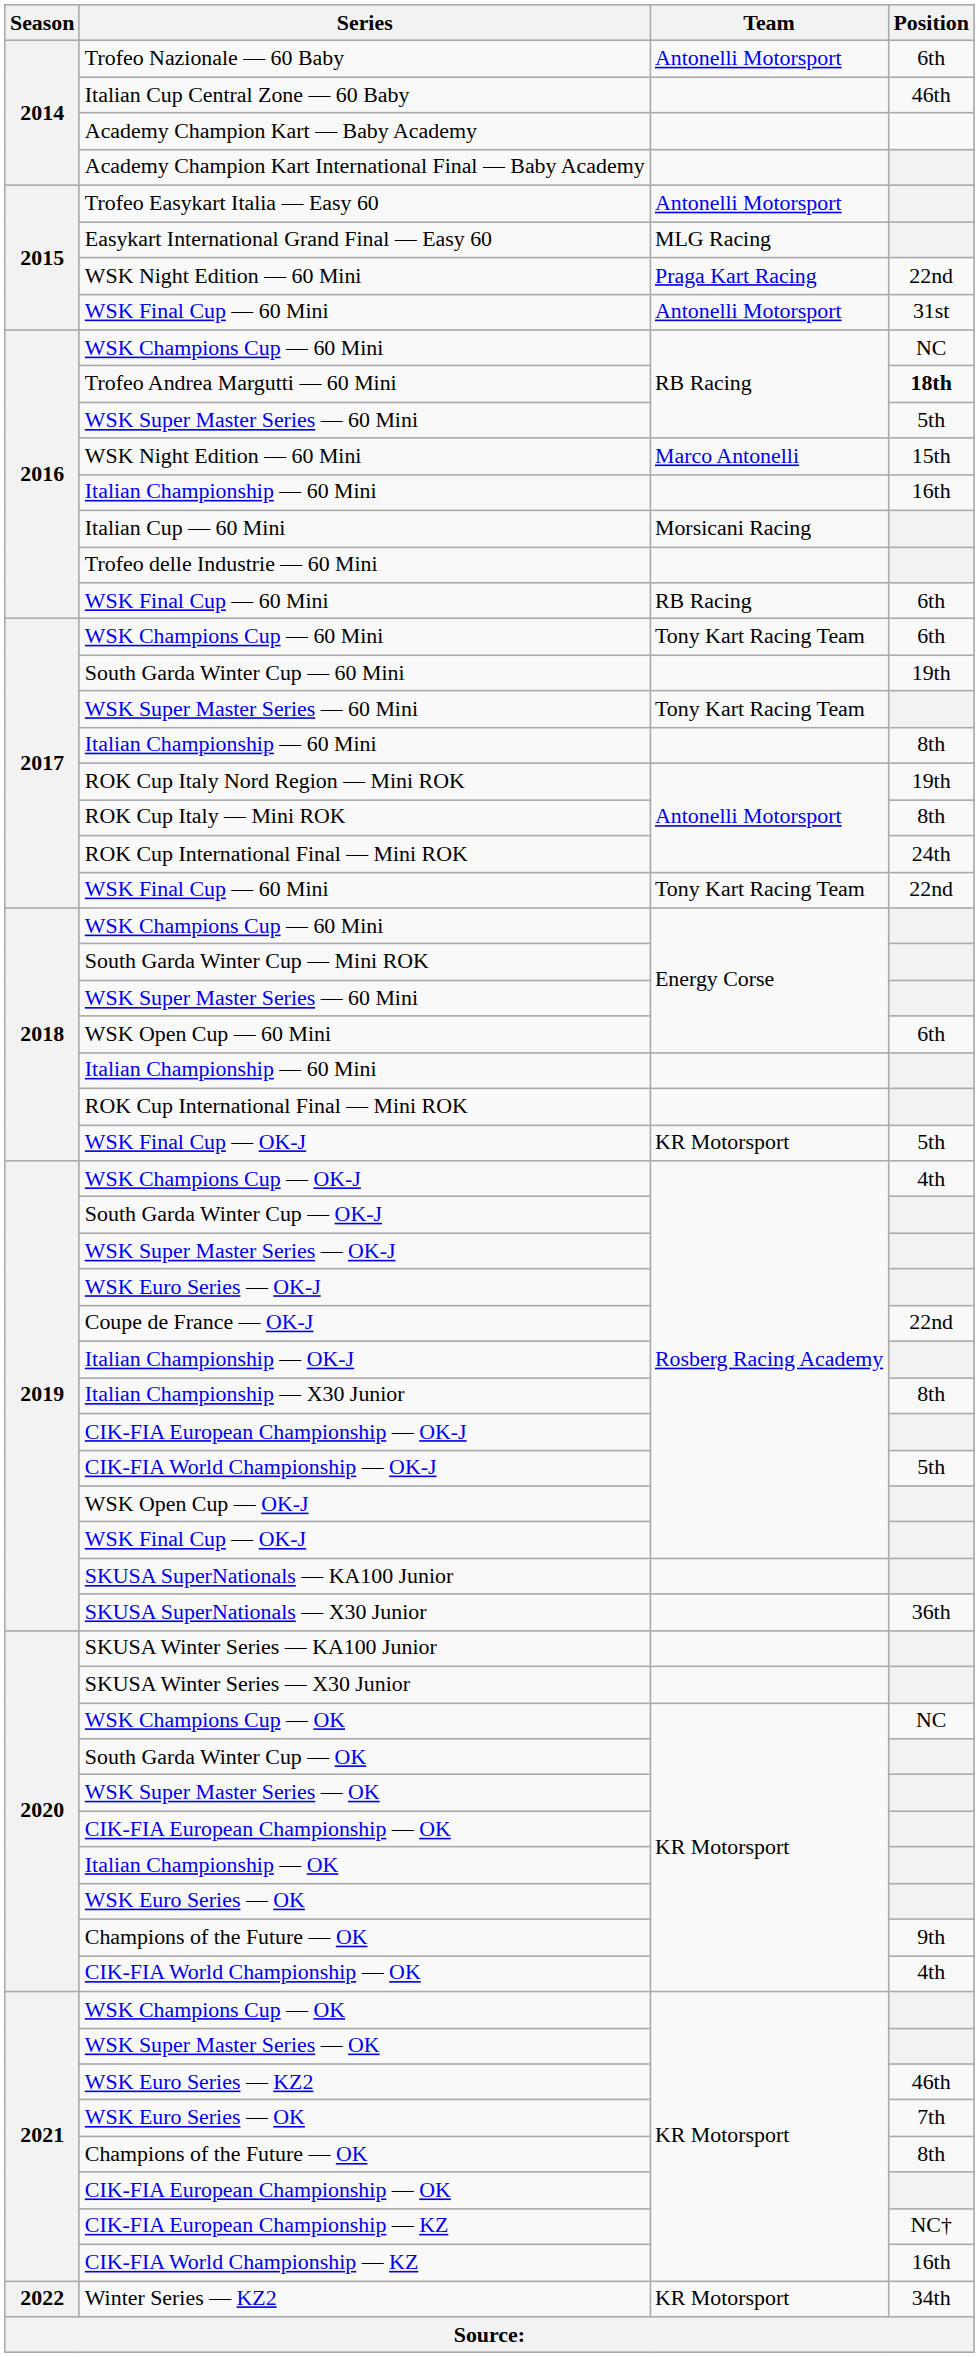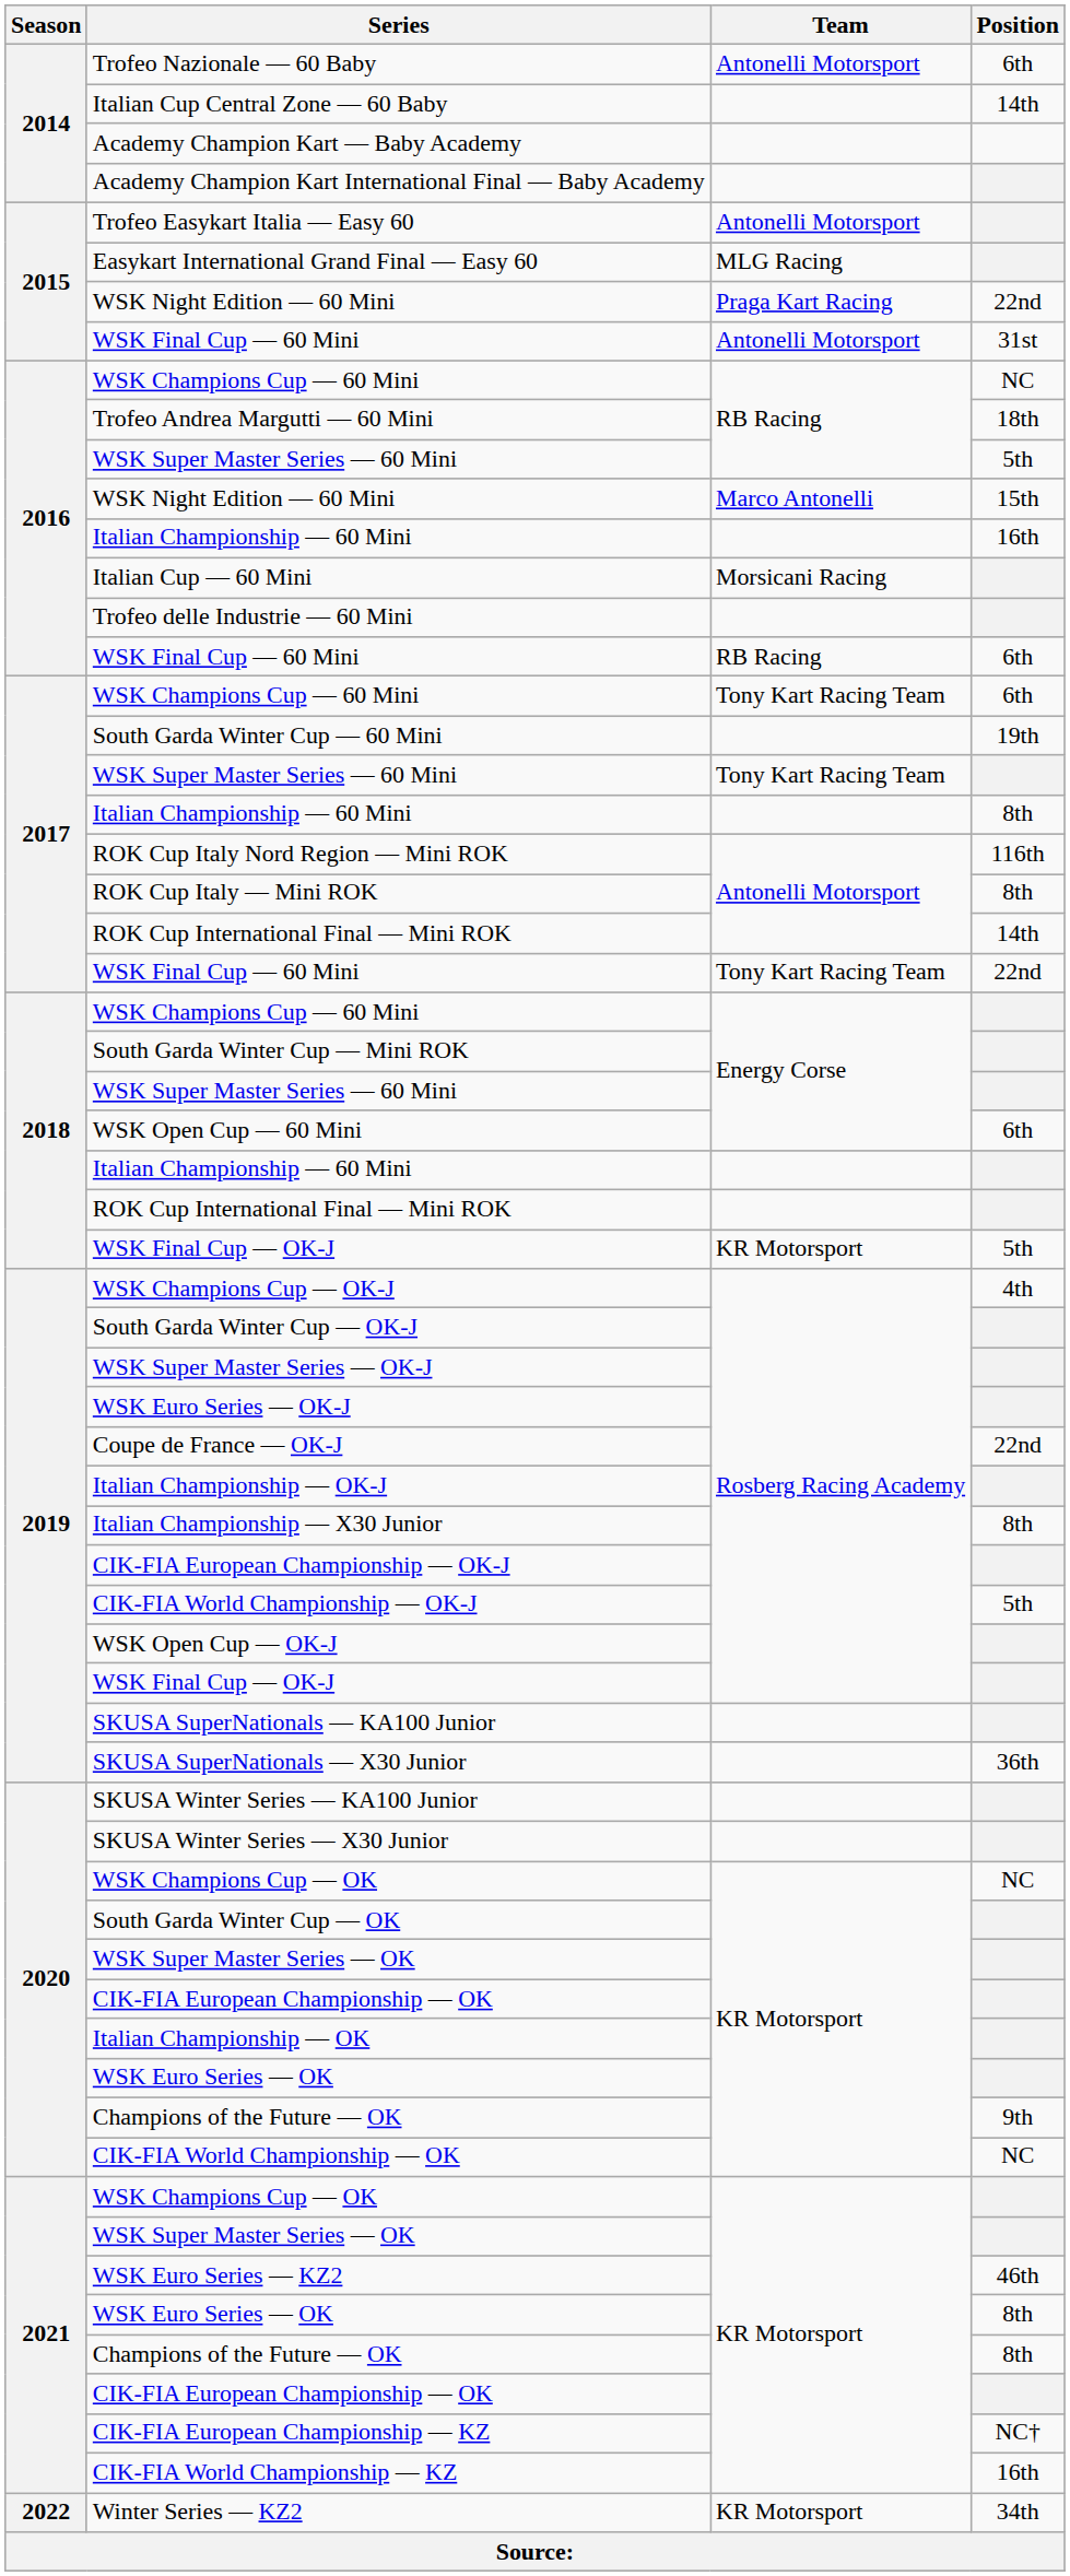Italian Cup Central Zone — 60 Baby | Position: 46th -> 14th
Trofeo Andrea Margutti — 60 Mini | Position: bold -> normal
ROK Cup Italy Nord Region — Mini ROK | Position: 19th -> 116th
2017 / ROK Cup International Final — Mini ROK | Position: 24th -> 14th
CIK-FIA World Championship — OK | Position: 4th -> NC
2021 / WSK Euro Series — OK | Position: 7th -> 8th
